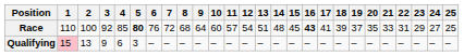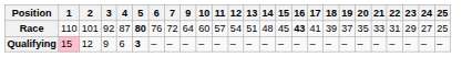- column: 8 | 68 | –
Race | 2: 100 -> 101
Race | 4: 85 -> 87
Qualifying | 2: 13 -> 12
Qualifying | 5: normal -> bold
